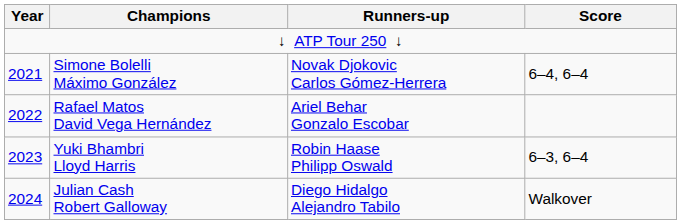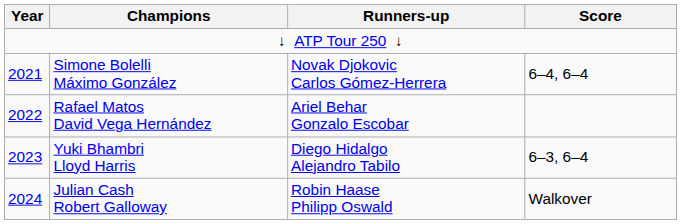Yuki Bhambri Lloyd Harris | Runners-up: Robin Haase Philipp Oswald -> Diego Hidalgo Alejandro Tabilo
Julian Cash Robert Galloway | Runners-up: Diego Hidalgo Alejandro Tabilo -> Robin Haase Philipp Oswald
